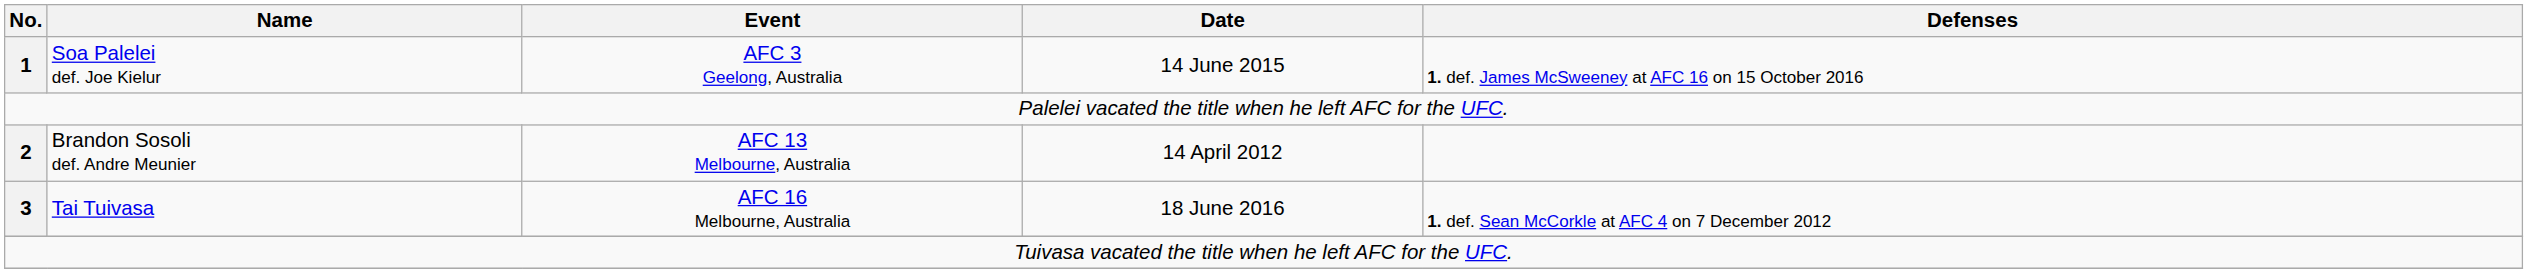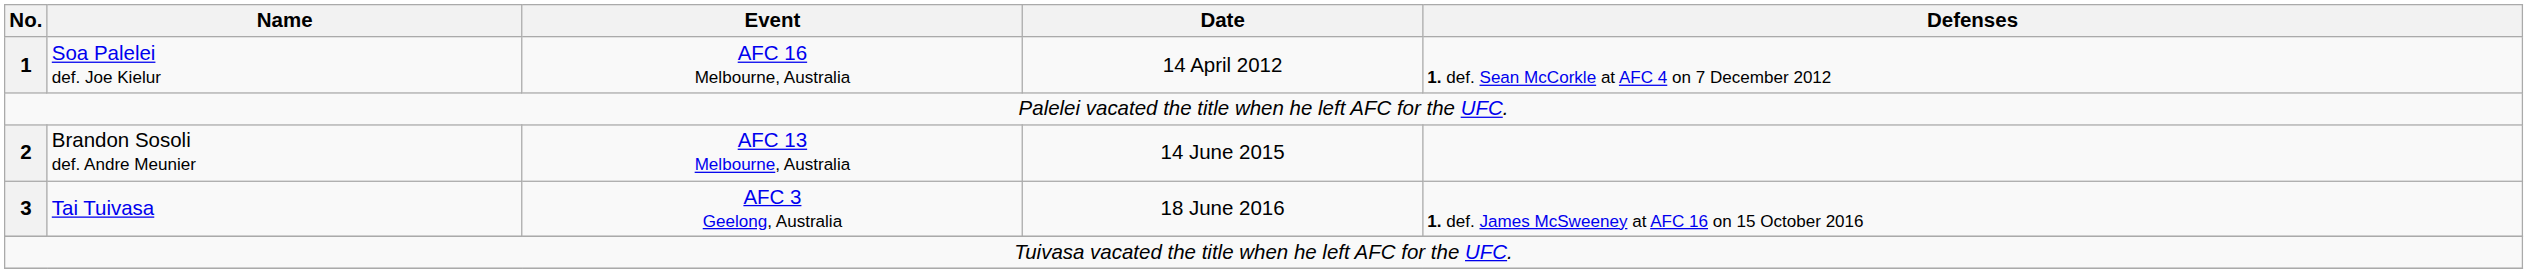Soa Palelei def. Joe Kielur | Event: AFC 3 Geelong, Australia -> AFC 16 Melbourne, Australia
Soa Palelei def. Joe Kielur | Date: 14 June 2015 -> 14 April 2012
Soa Palelei def. Joe Kielur | Defenses: 1. def. James McSweeney at AFC 16 on 15 October 2016 -> 1. def. Sean McCorkle at AFC 4 on 7 December 2012
Brandon Sosoli def. Andre Meunier | Date: 14 April 2012 -> 14 June 2015
Tai Tuivasa | Event: AFC 16 Melbourne, Australia -> AFC 3 Geelong, Australia
Tai Tuivasa | Defenses: 1. def. Sean McCorkle at AFC 4 on 7 December 2012 -> 1. def. James McSweeney at AFC 16 on 15 October 2016
